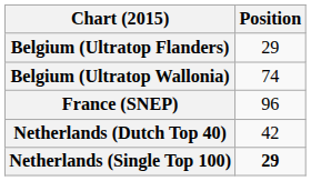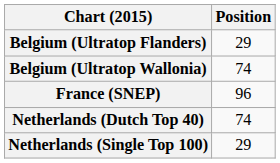Netherlands (Dutch Top 40) | Position: 42 -> 74
Netherlands (Single Top 100) | Position: bold -> normal
